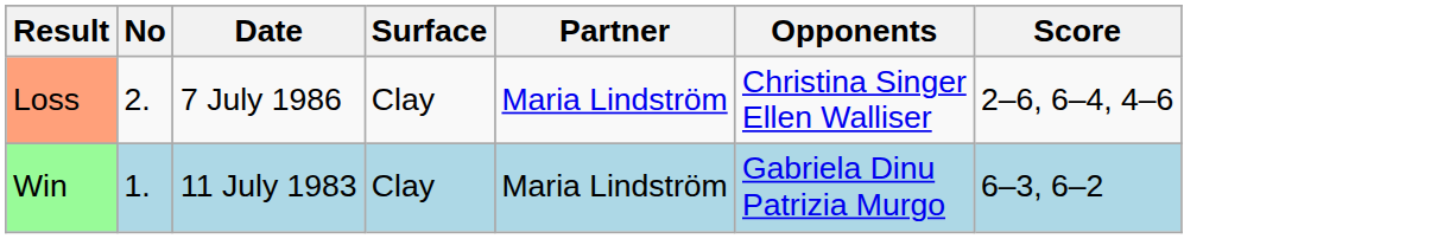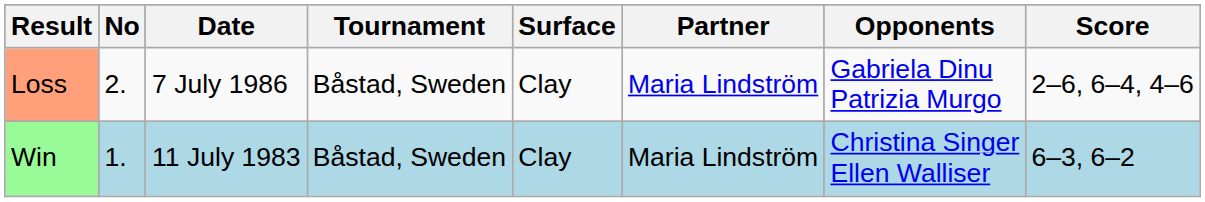+ column: Tournament | Båstad, Sweden | Båstad, Sweden
Loss | Opponents: Christina Singer Ellen Walliser -> Gabriela Dinu Patrizia Murgo
Win | Opponents: Gabriela Dinu Patrizia Murgo -> Christina Singer Ellen Walliser
